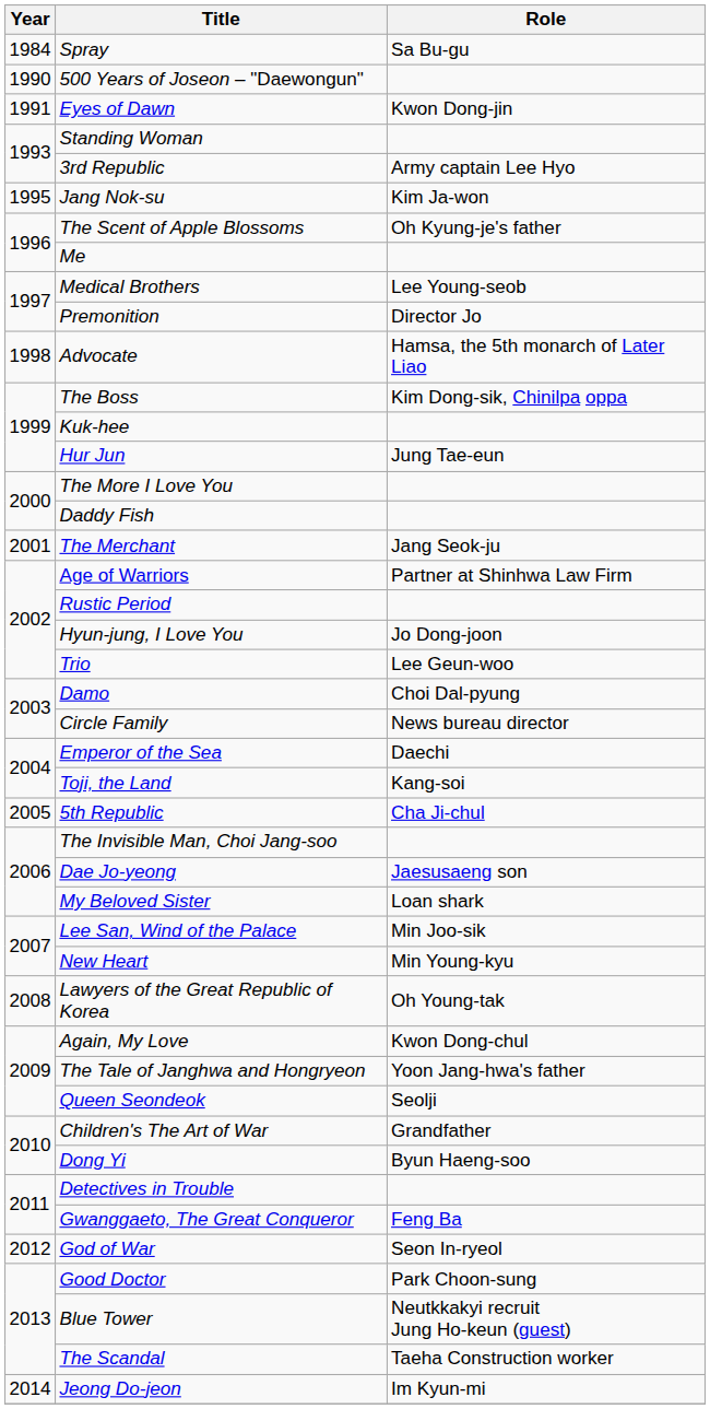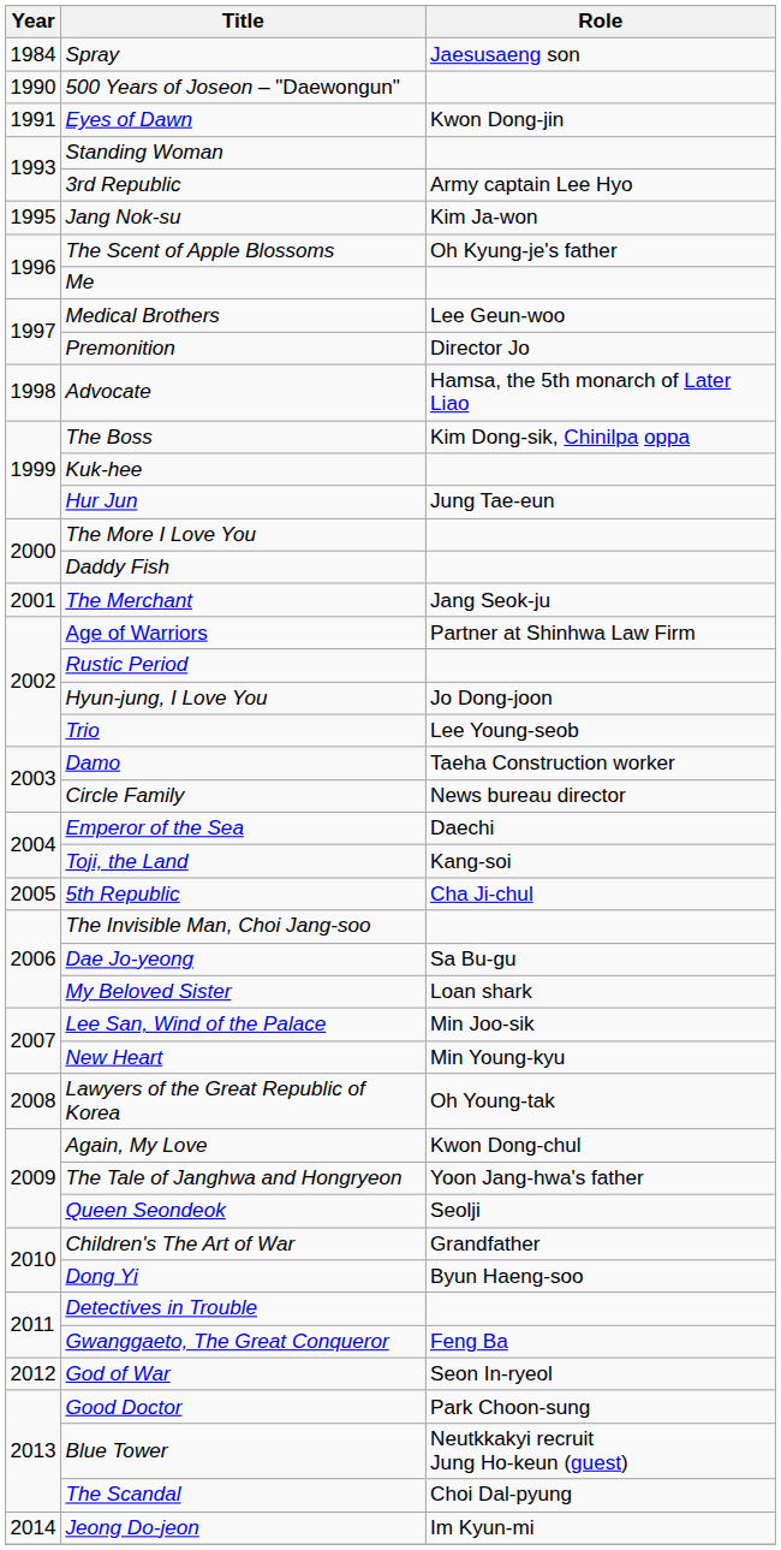Spray | Role: Sa Bu-gu -> Jaesusaeng son
Medical Brothers | Role: Lee Young-seob -> Lee Geun-woo
Trio | Role: Lee Geun-woo -> Lee Young-seob
Damo | Role: Choi Dal-pyung -> Taeha Construction worker
Dae Jo-yeong | Role: Jaesusaeng son -> Sa Bu-gu
The Scandal | Role: Taeha Construction worker -> Choi Dal-pyung
